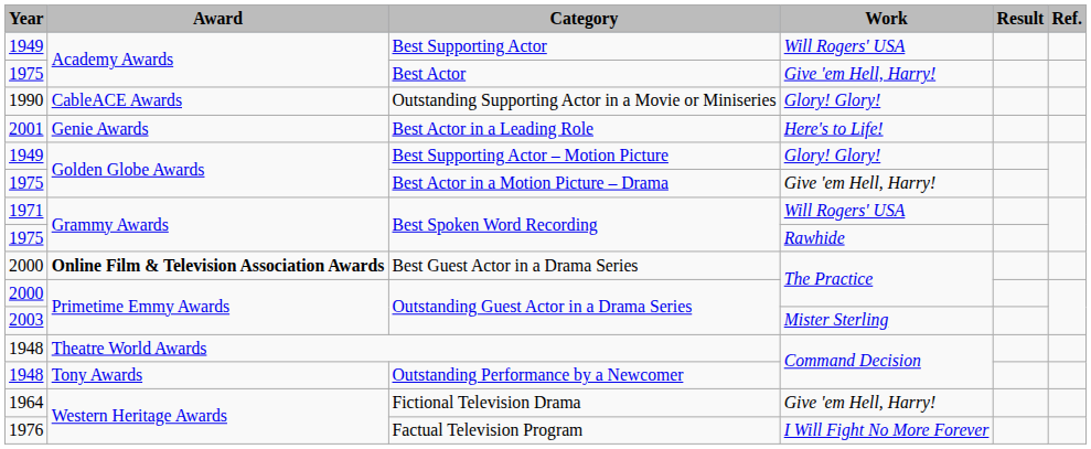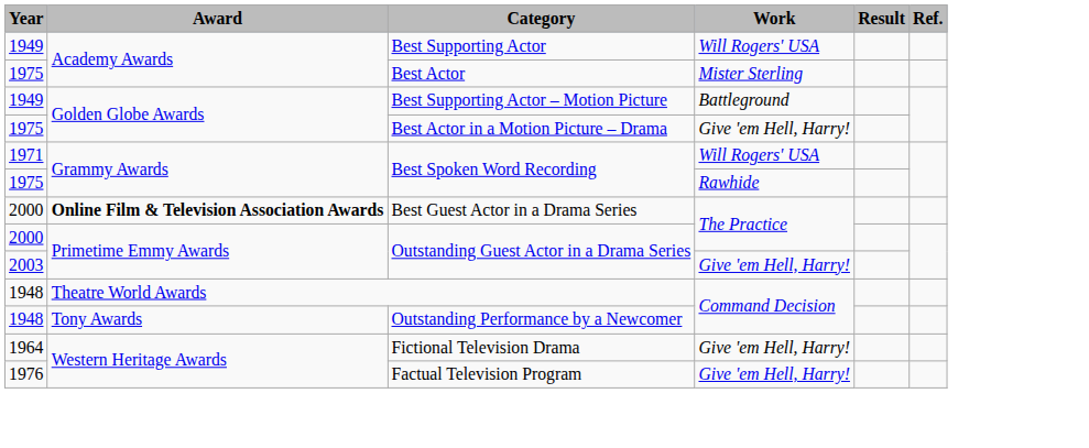Best Actor | Work: Give 'em Hell, Harry! -> Mister Sterling
- row: 1990 | CableACE Awards | Outstanding Supporting Actor in a Movie or Miniseries | Glory! Glory!
- row: 2001 | Genie Awards | Best Actor in a Leading Role | Here's to Life!
Best Supporting Actor – Motion Picture | Work: Glory! Glory! -> Battleground
2003 / Outstanding Guest Actor in a Drama Series | Work: Mister Sterling -> Give 'em Hell, Harry!
Factual Television Program | Work: I Will Fight No More Forever -> Give 'em Hell, Harry!
